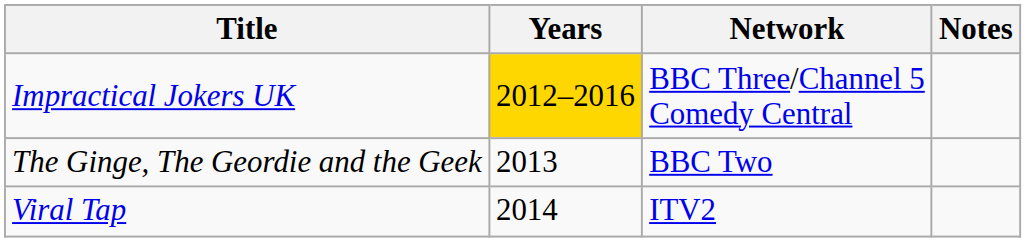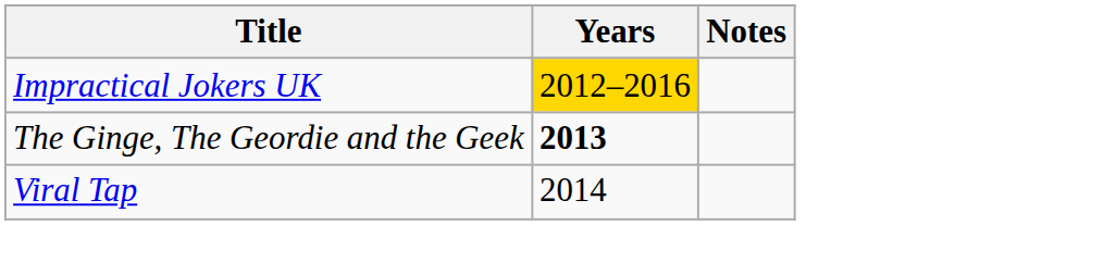- column: Network | BBC Three/Channel 5 Comedy Central | BBC Two | ITV2
The Ginge, The Geordie and the Geek | Years: normal -> bold
